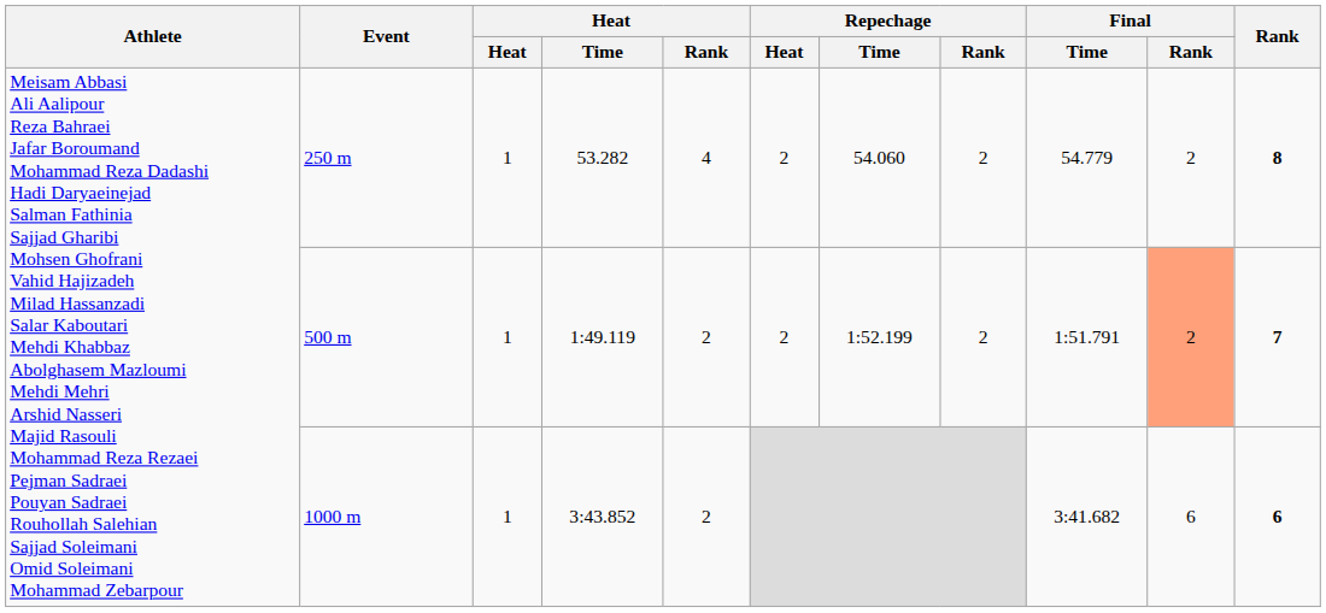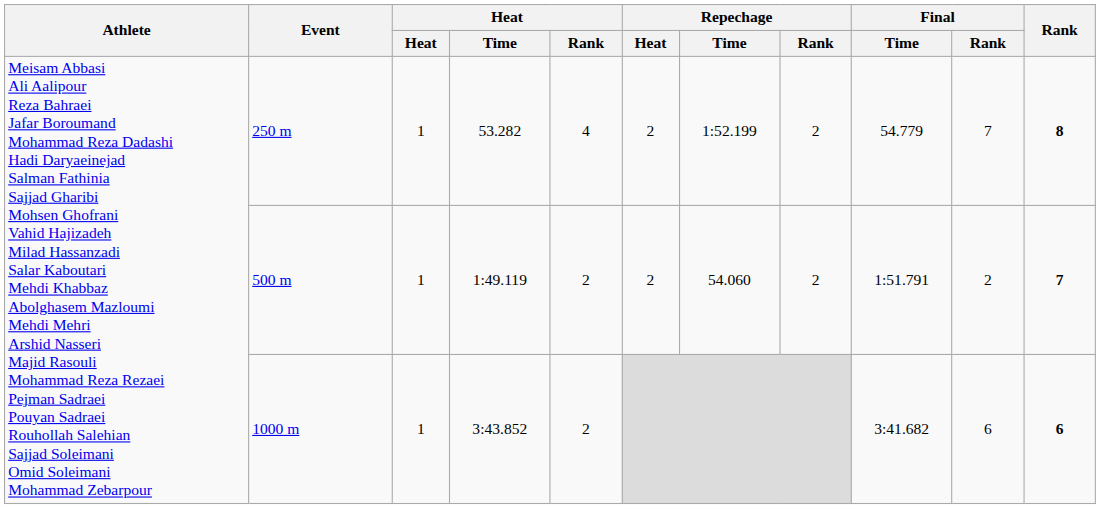250 m | Repechage / Time: 54.060 -> 1:52.199
250 m | Final / Rank: 2 -> 7
500 m | Repechage / Time: 1:52.199 -> 54.060
500 m | Final / Rank: lightsalmon background -> no background
